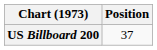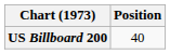US Billboard 200 | Position: 37 -> 40
